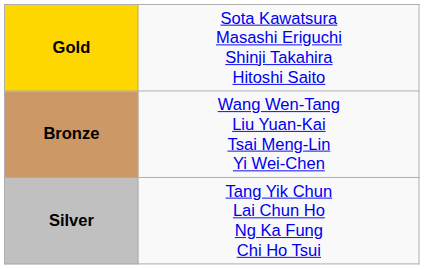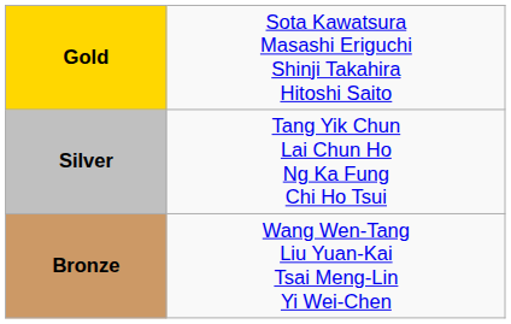rows swapped: Silver <-> Bronze
